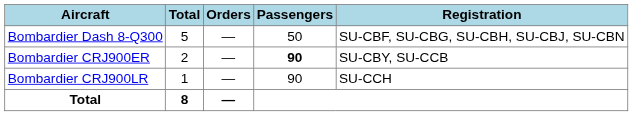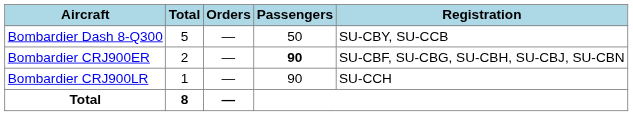Bombardier Dash 8-Q300 | Registration: SU-CBF, SU-CBG, SU-CBH, SU-CBJ, SU-CBN -> SU-CBY, SU-CCB
Bombardier CRJ900ER | Registration: SU-CBY, SU-CCB -> SU-CBF, SU-CBG, SU-CBH, SU-CBJ, SU-CBN
